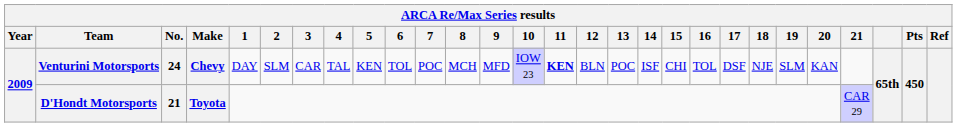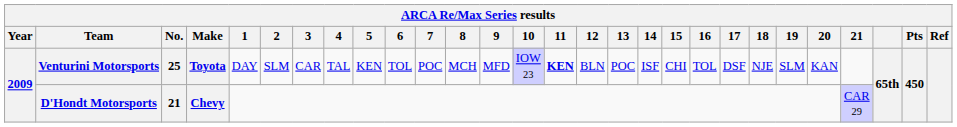Venturini Motorsports | No.: 24 -> 25
Venturini Motorsports | Make: Chevy -> Toyota
D'Hondt Motorsports | Make: Toyota -> Chevy
